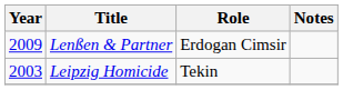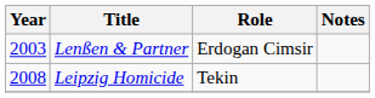Lenßen & Partner | Year: 2009 -> 2003
Leipzig Homicide | Year: 2003 -> 2008
